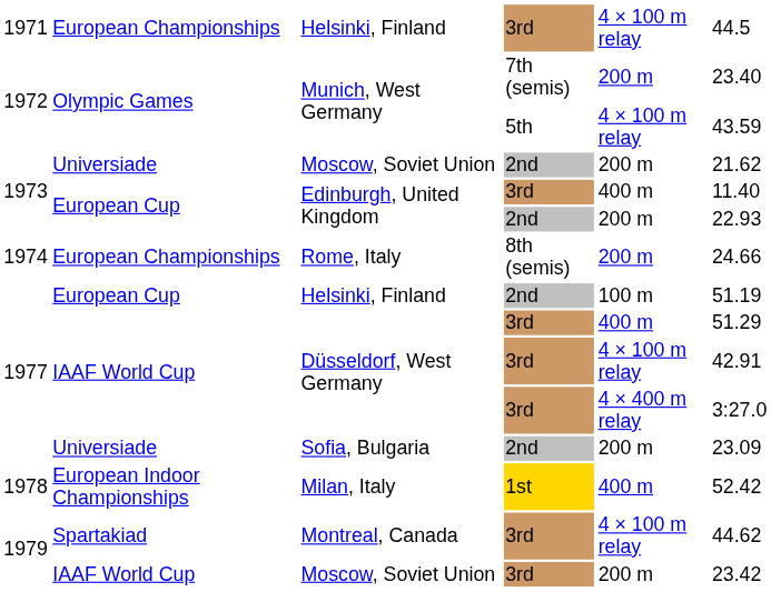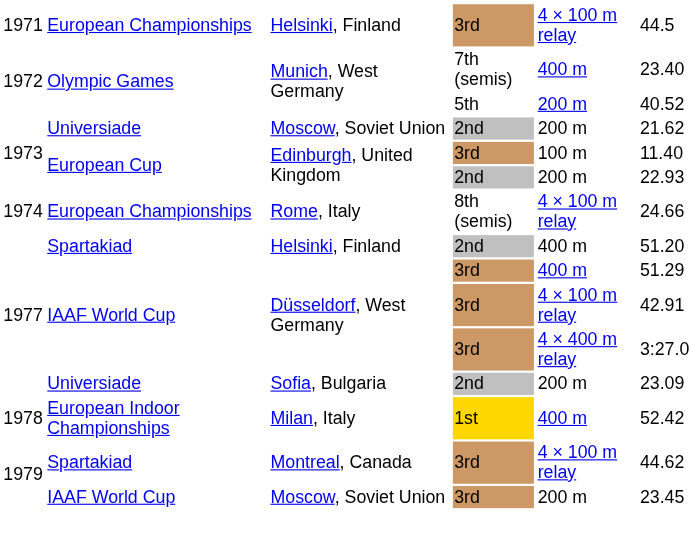Munich, West Germany / 7th (semis) | column 5: 200 m -> 400 m
Munich, West Germany / 5th | column 5: 4 × 100 m relay -> 200 m
Munich, West Germany / 5th | column 6: 43.59 -> 40.52
Edinburgh, United Kingdom / 3rd | column 5: 400 m -> 100 m
Rome, Italy | column 5: 200 m -> 4 × 100 m relay
Helsinki, Finland / 2nd | column 2: European Cup -> Spartakiad
Helsinki, Finland / 2nd | column 5: 100 m -> 400 m
Helsinki, Finland / 2nd | column 6: 51.19 -> 51.20
Moscow, Soviet Union / 3rd | column 6: 23.42 -> 23.45
